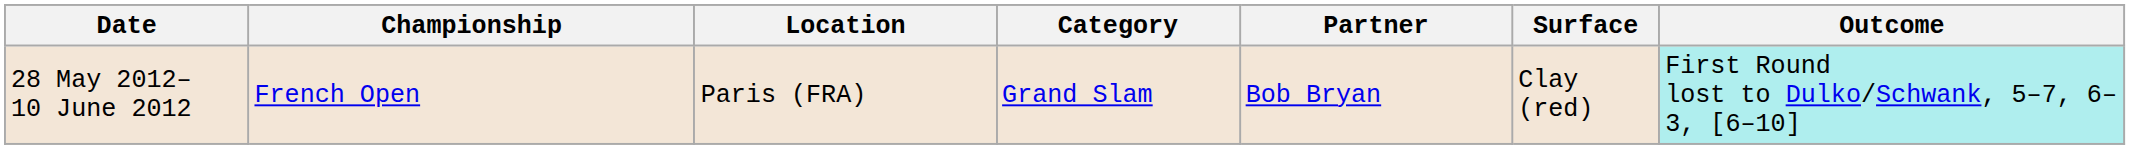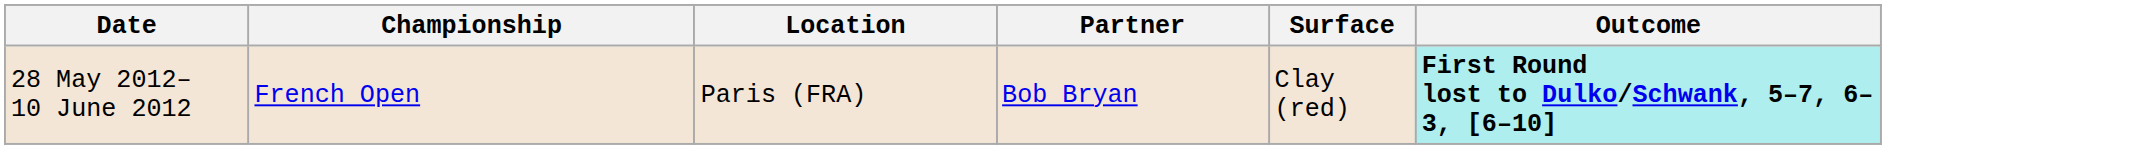- column: Category | Grand Slam
28 May 2012– 10 June 2012 | Outcome: normal -> bold
